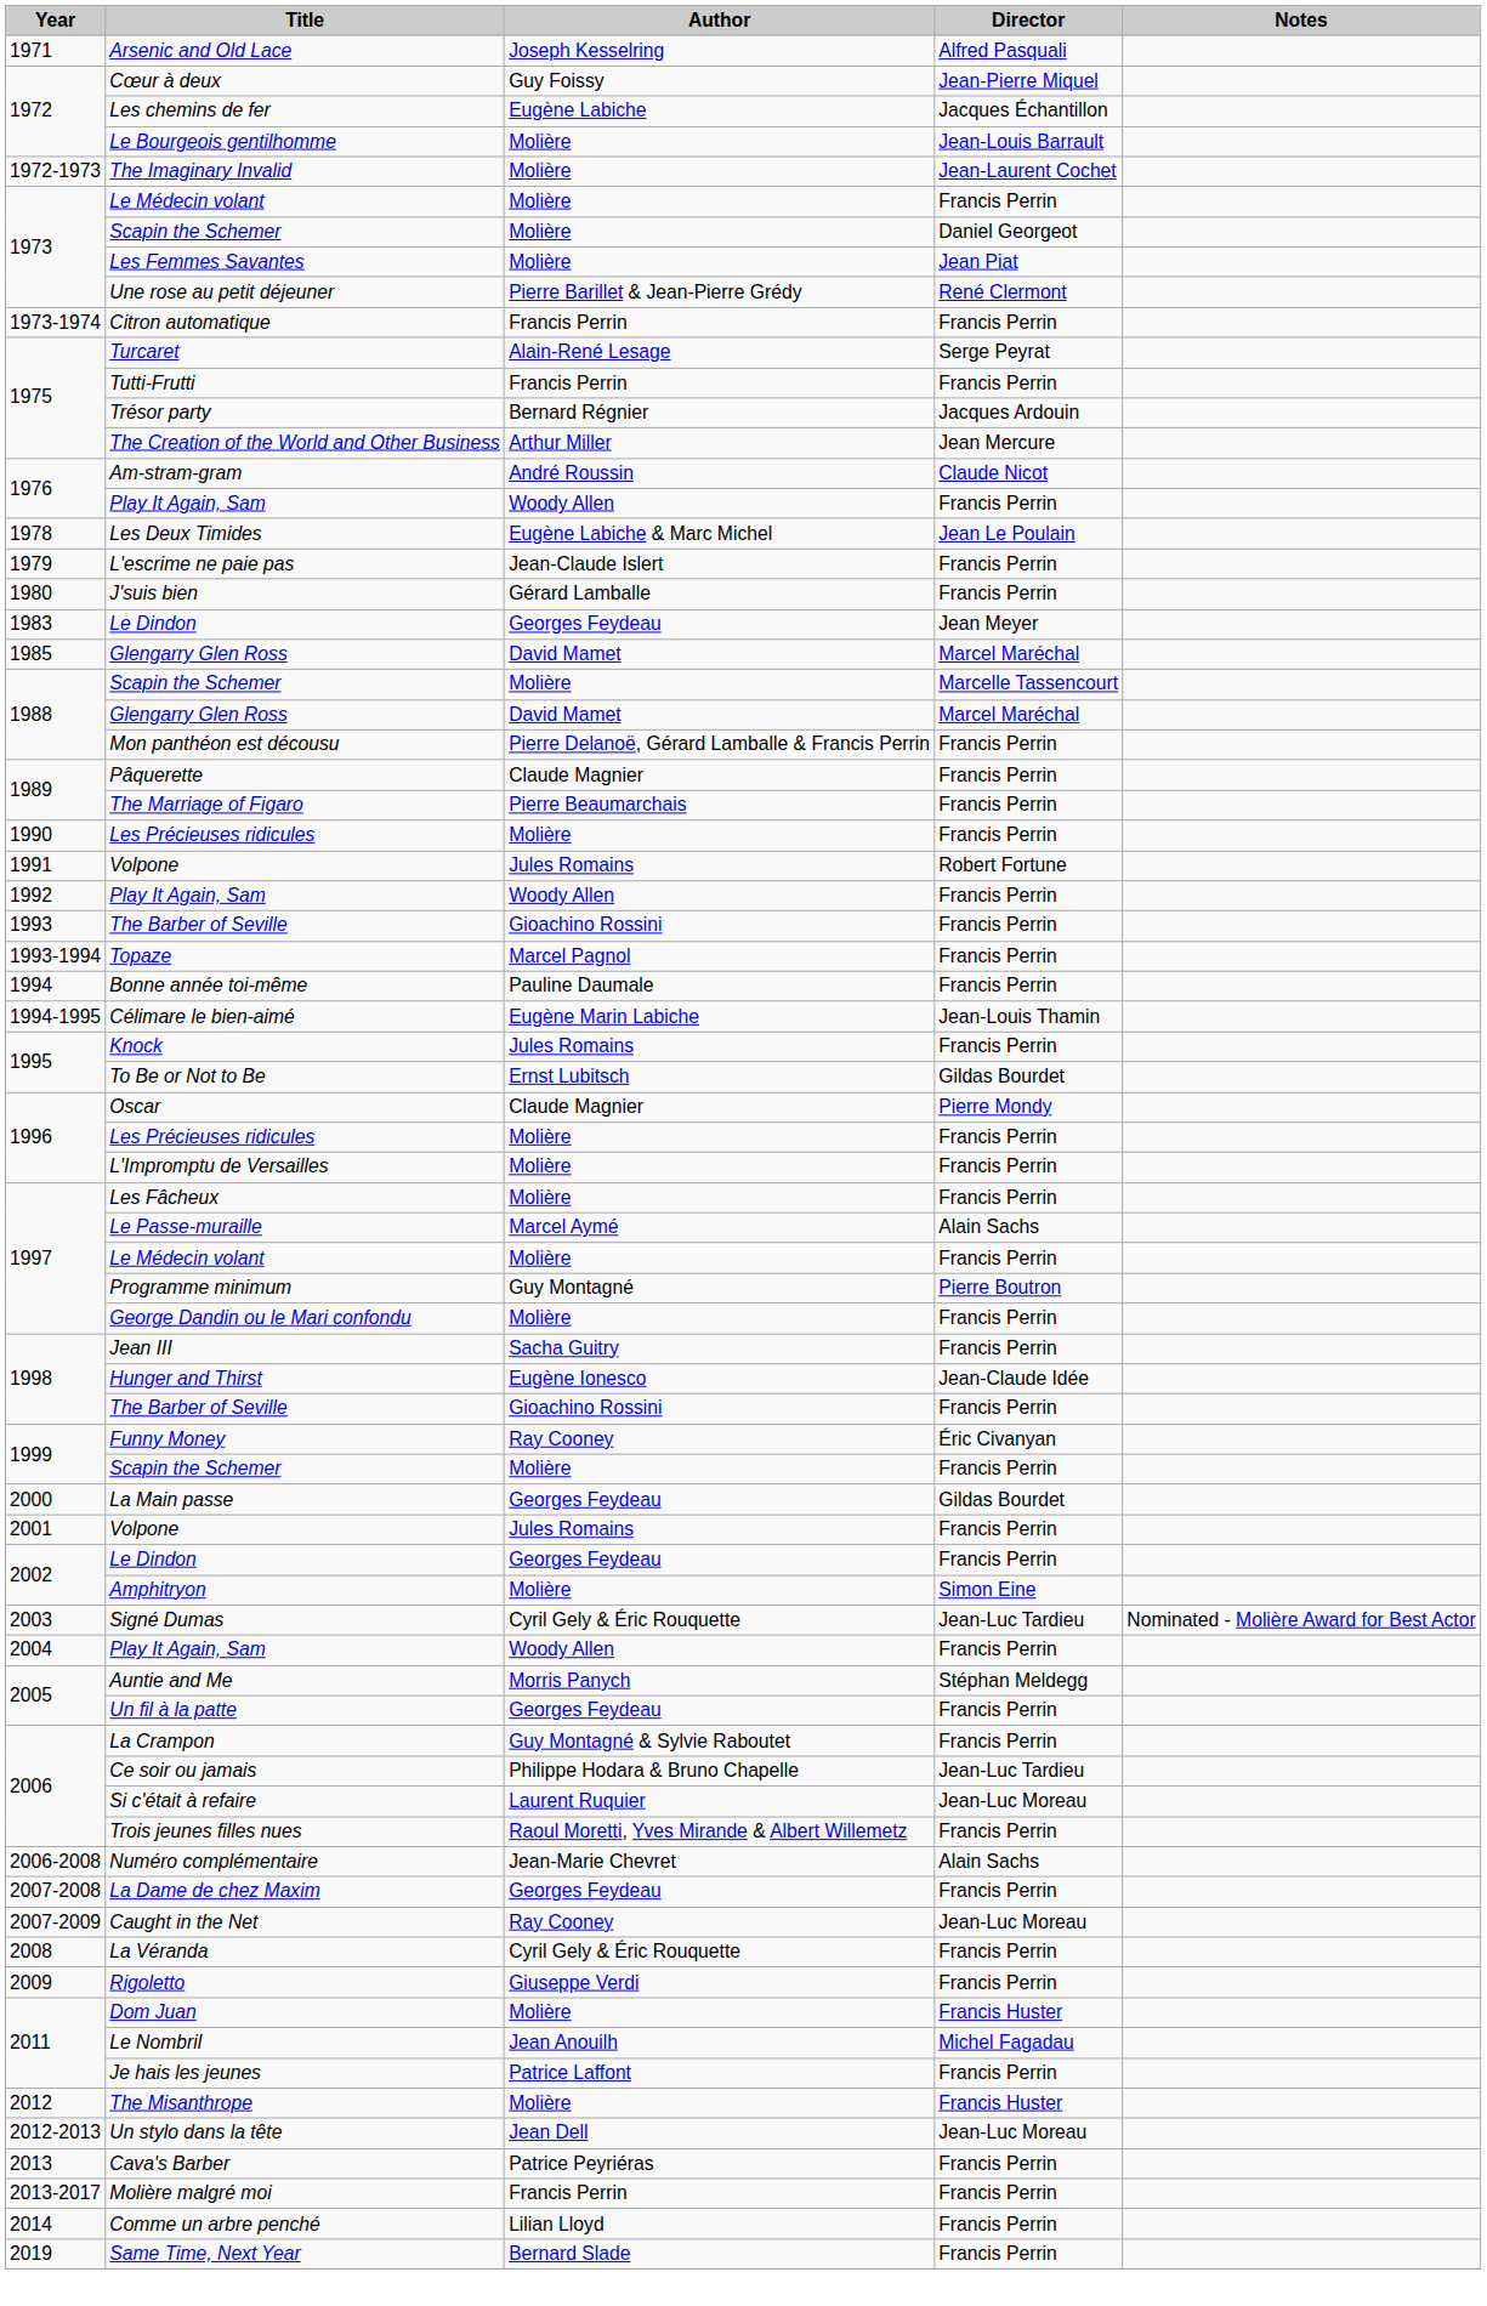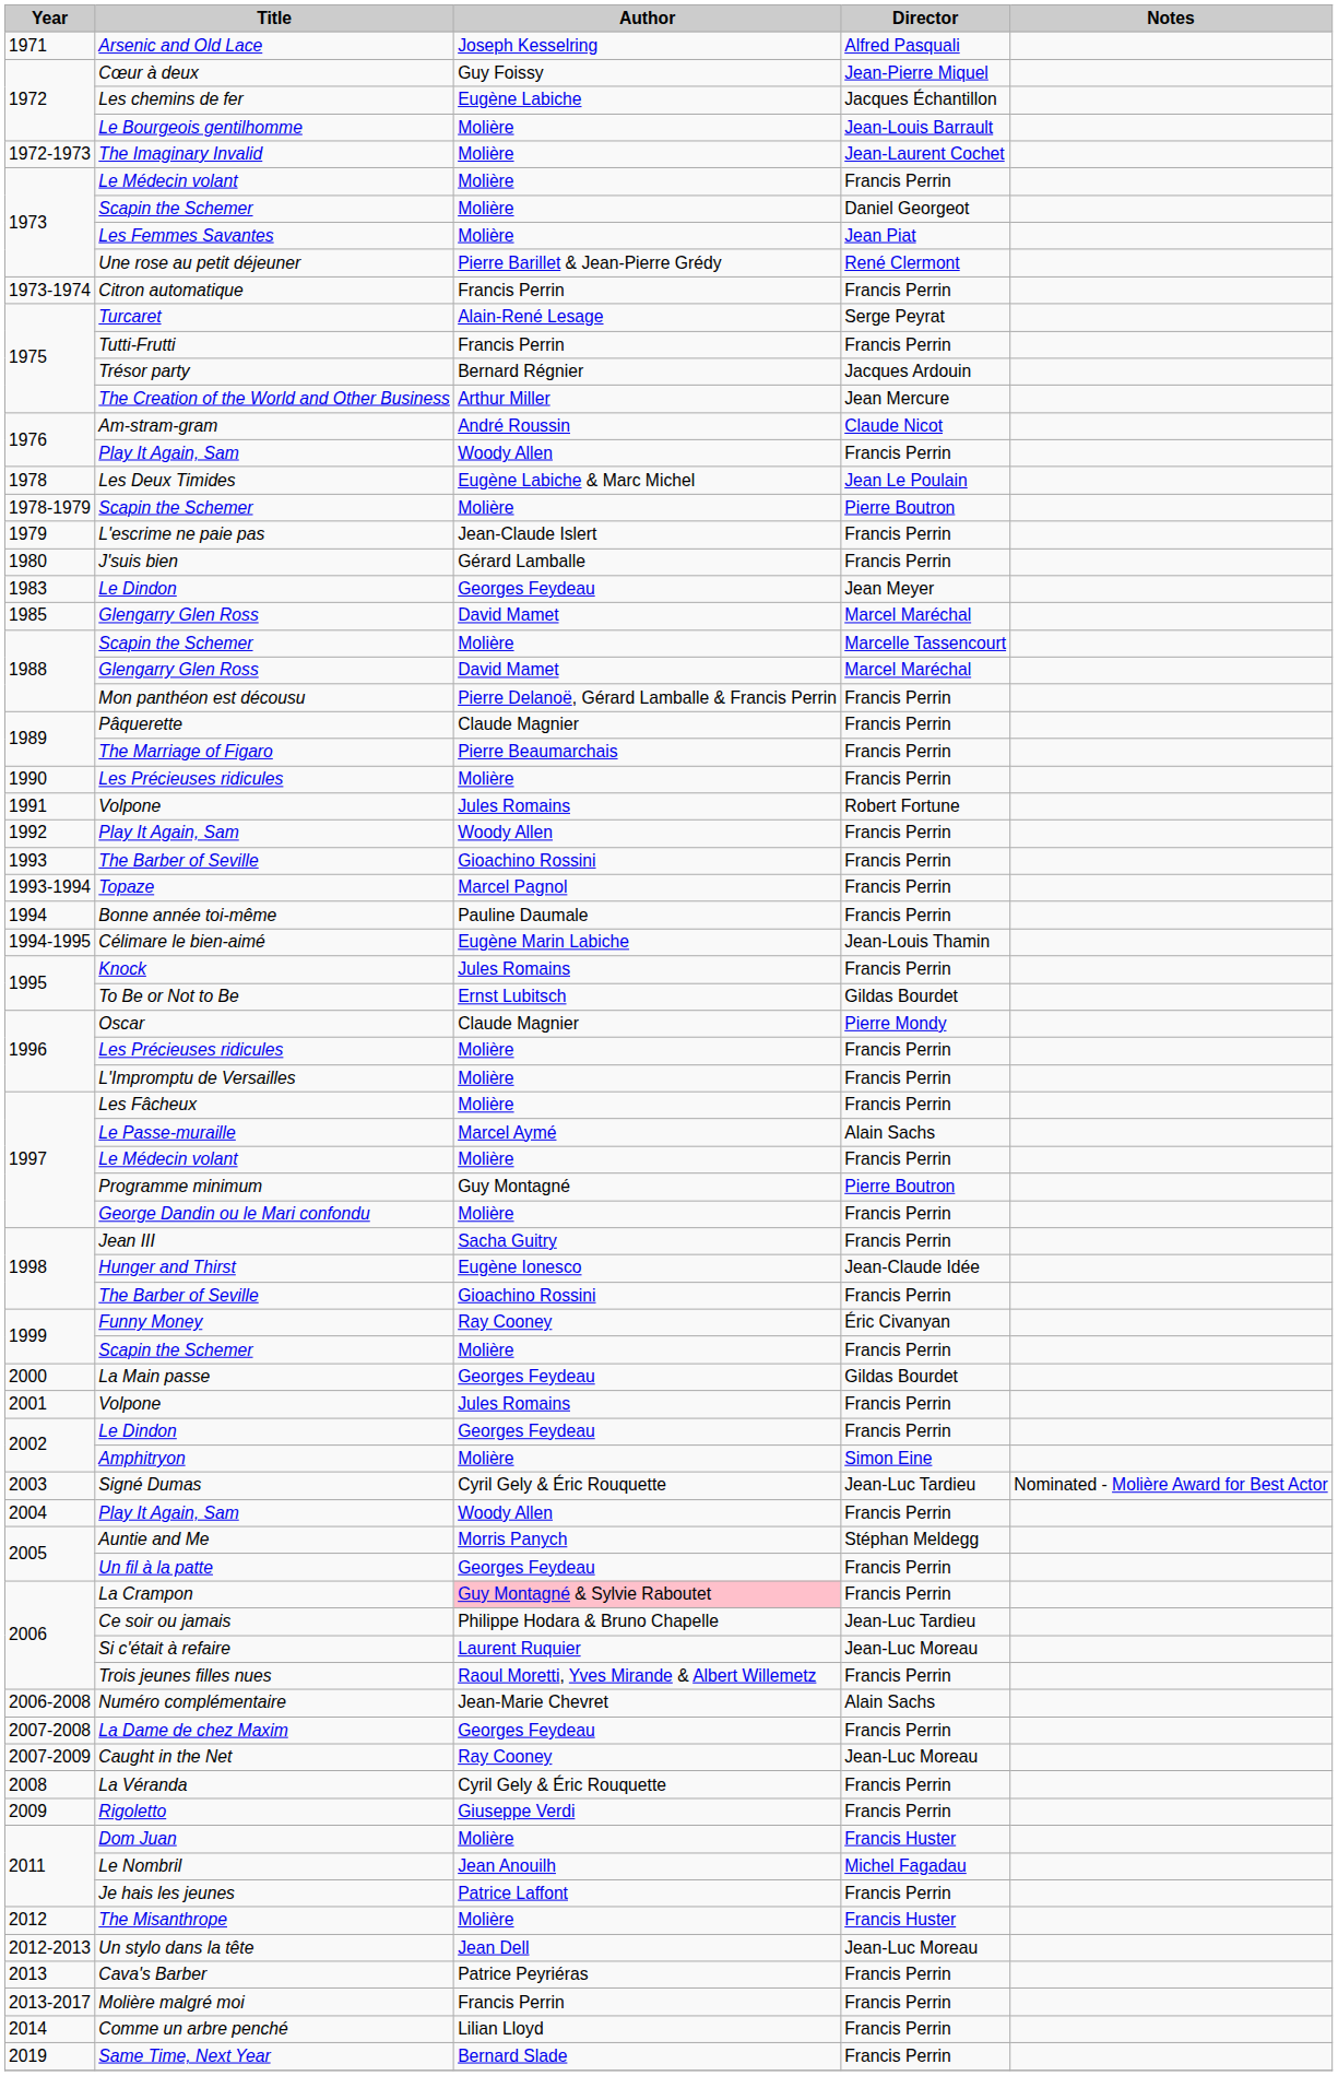+ row: 1978-1979 | Scapin the Schemer | Molière | Pierre Boutron
La Crampon | Author: no background -> pink background
